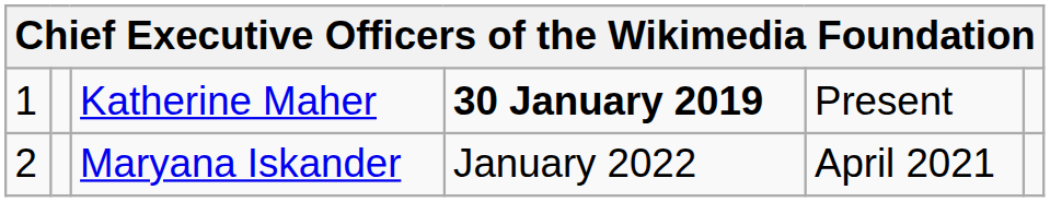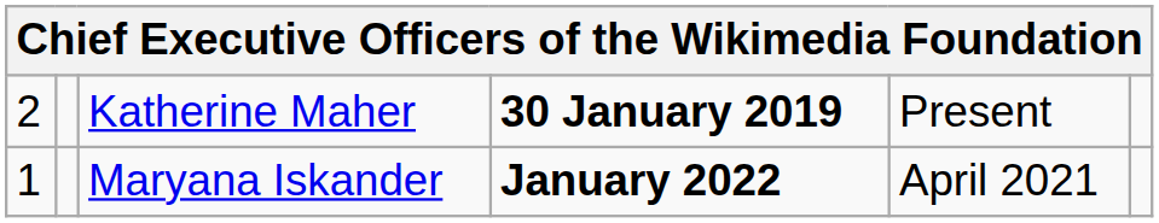Katherine Maher | column 1: 1 -> 2
Maryana Iskander | column 1: 2 -> 1
Maryana Iskander | column 4: normal -> bold
